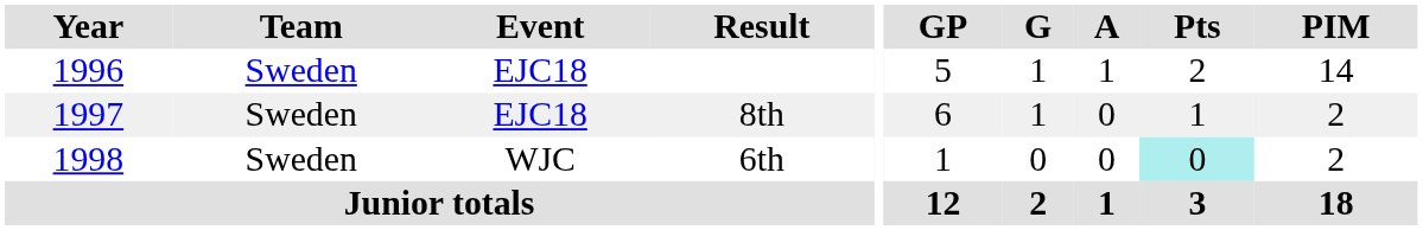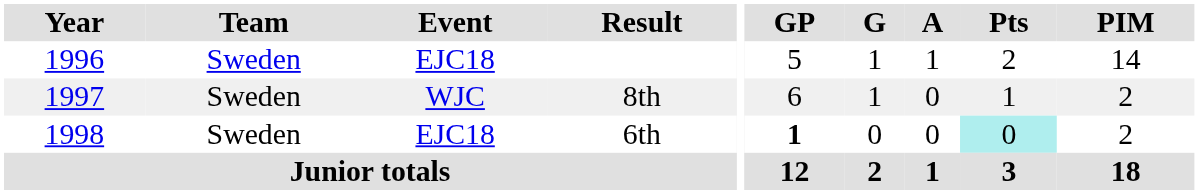8th | Event: EJC18 -> WJC
6th | Event: WJC -> EJC18
6th | GP: normal -> bold
